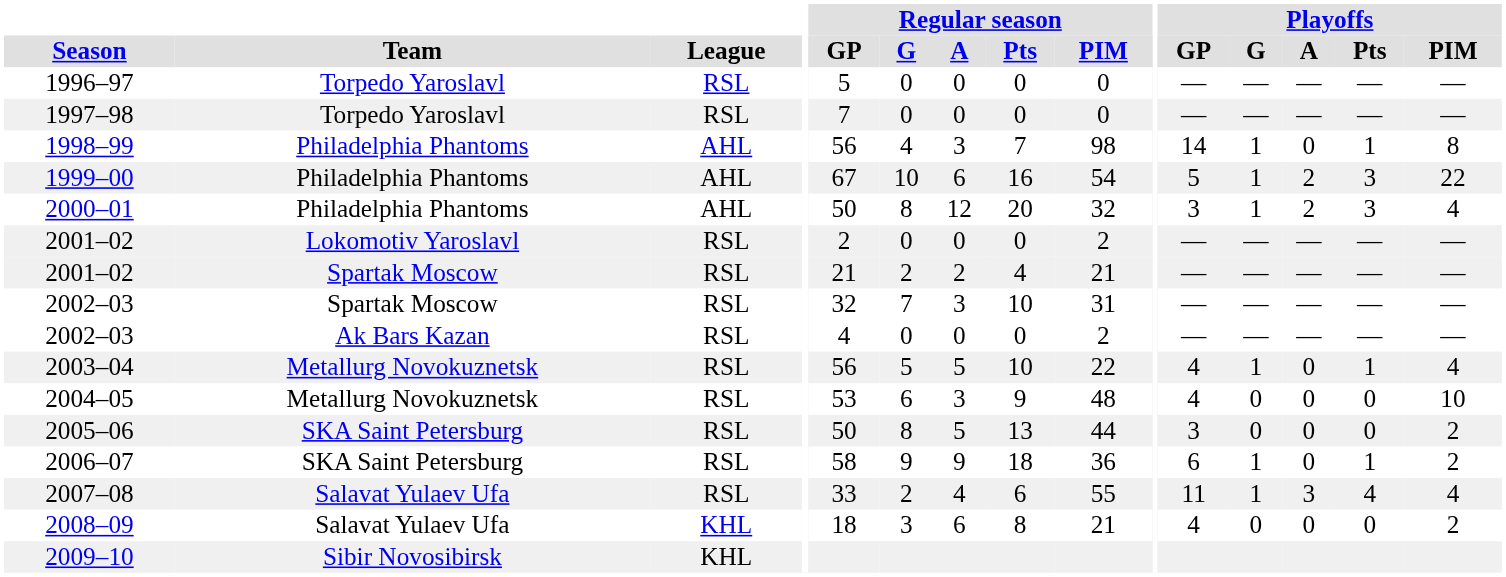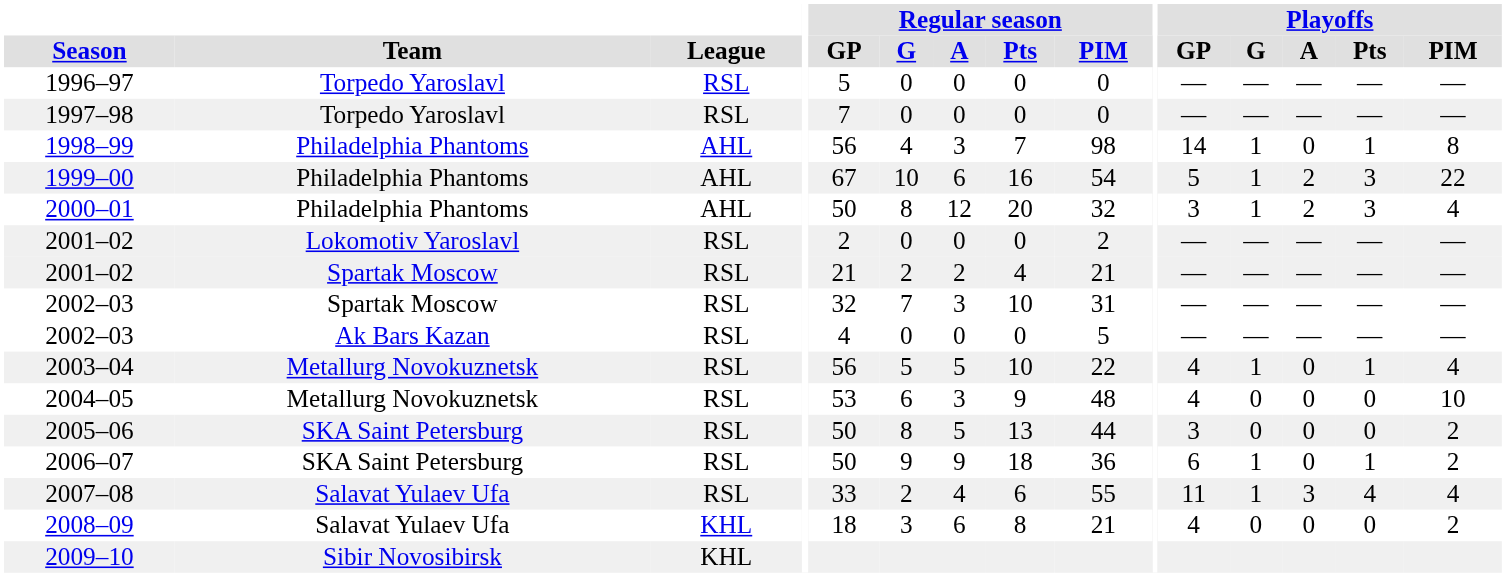2002–03 / Ak Bars Kazan | Regular season / PIM: 2 -> 5
2006–07 | Regular season / GP: 58 -> 50
